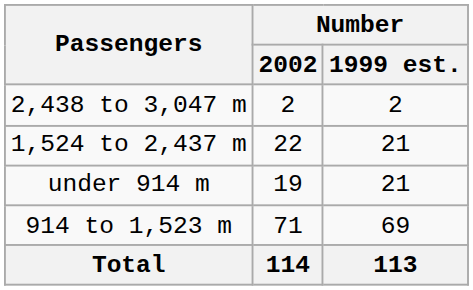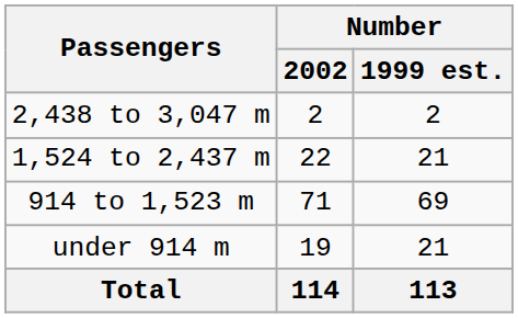rows swapped: 914 to 1,523 m <-> under 914 m
